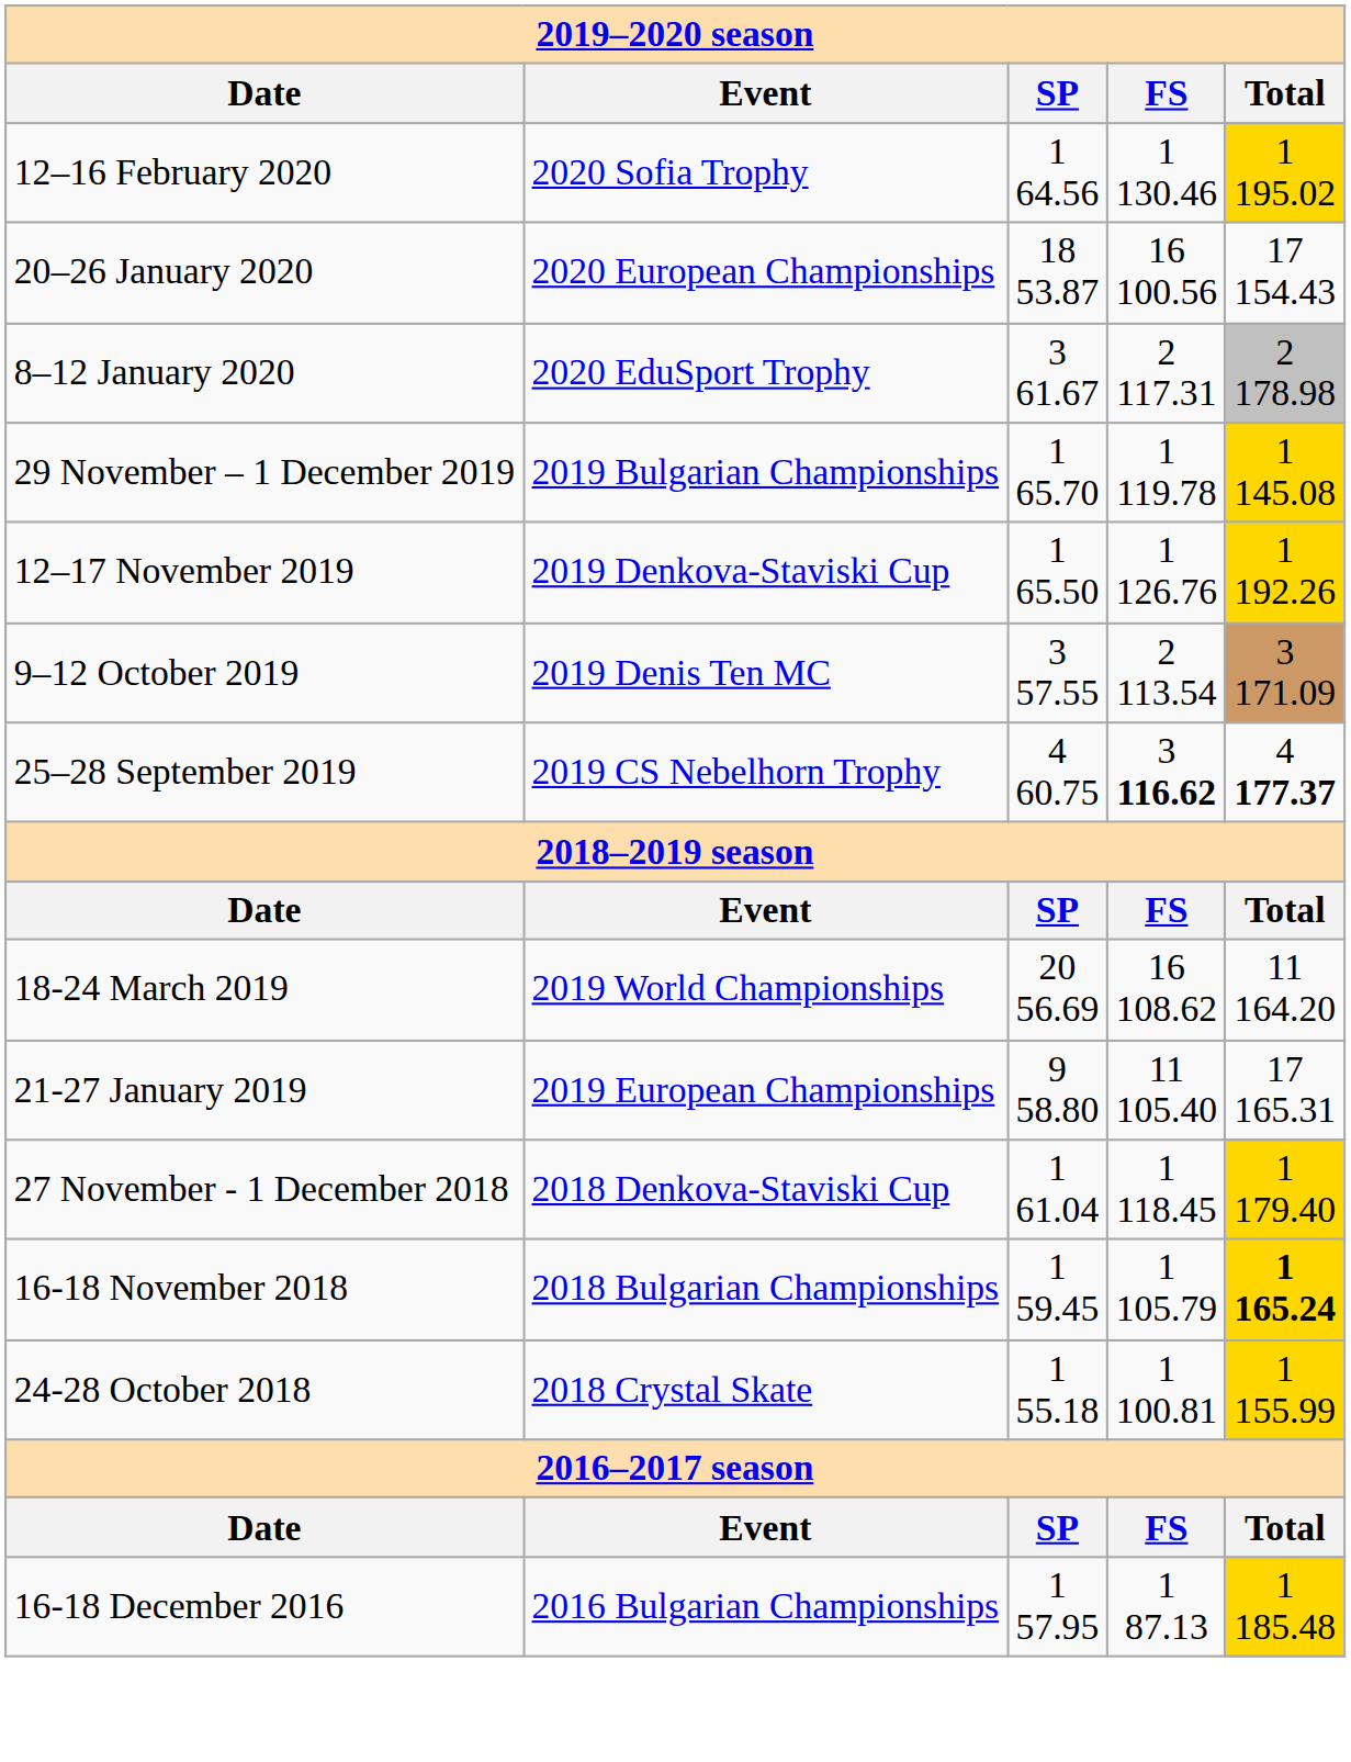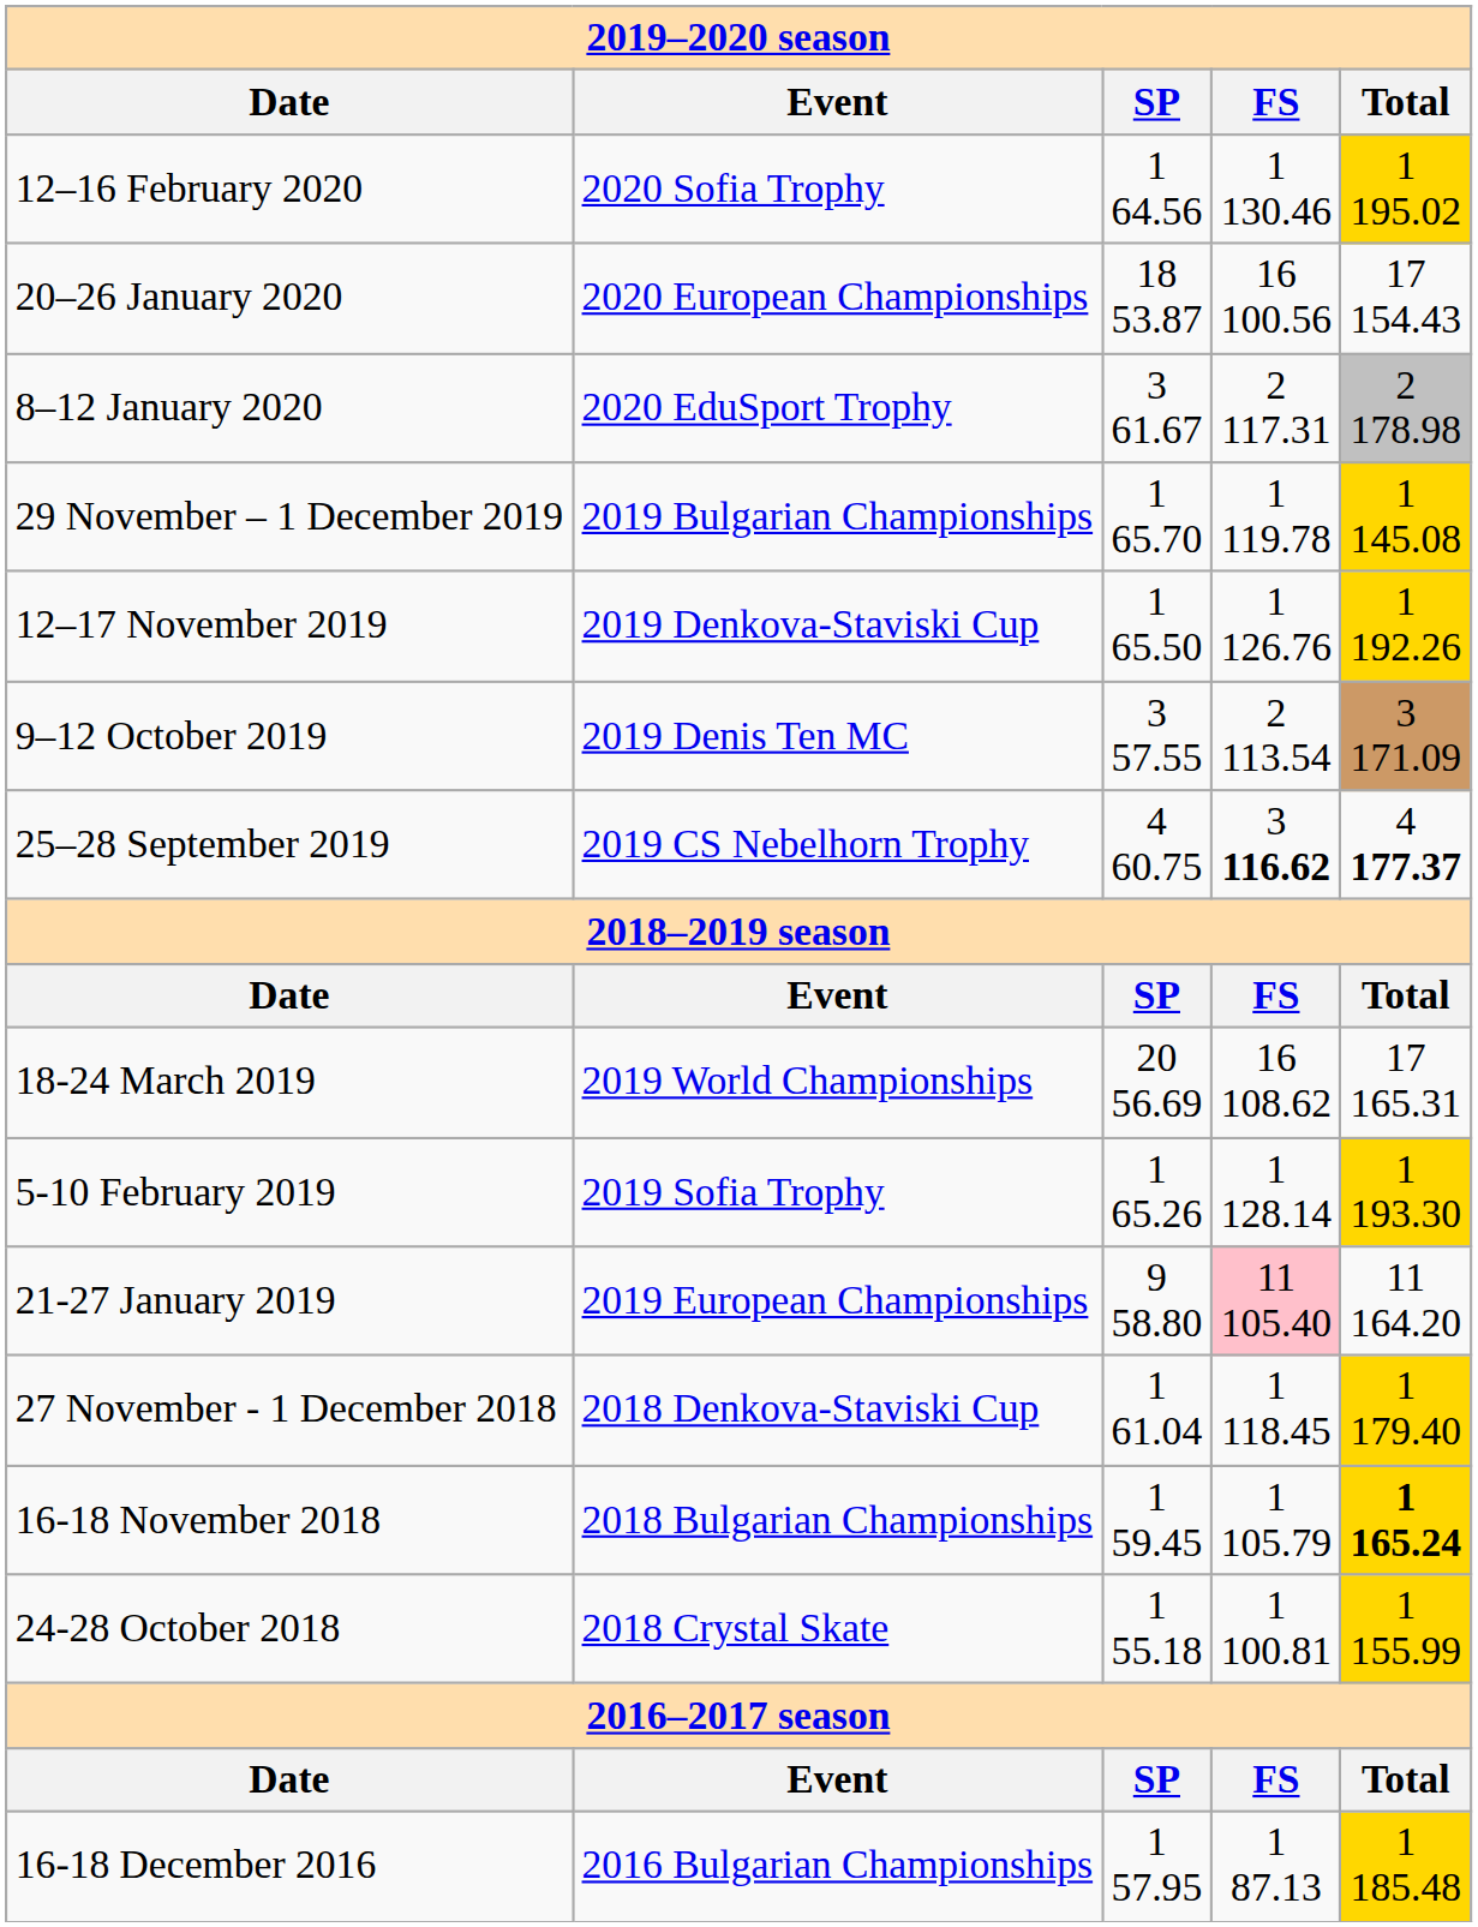18-24 March 2019 | column 5: 11 164.20 -> 17 165.31
+ row: 5-10 February 2019 | 2019 Sofia Trophy | 1 65.26 | 1 128.14 | 1 193.30
21-27 January 2019 | column 4: no background -> pink background
21-27 January 2019 | column 5: 17 165.31 -> 11 164.20
